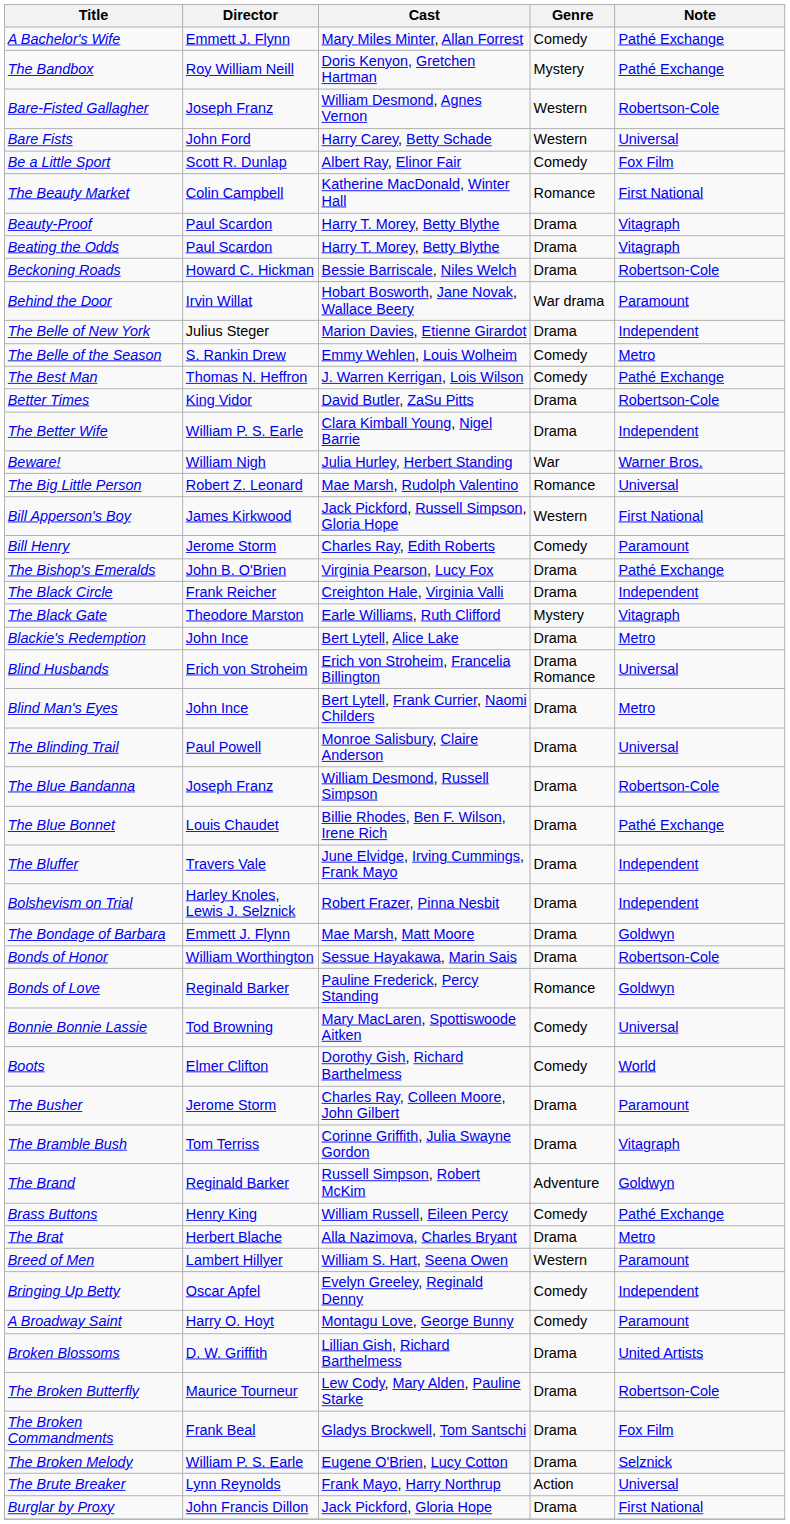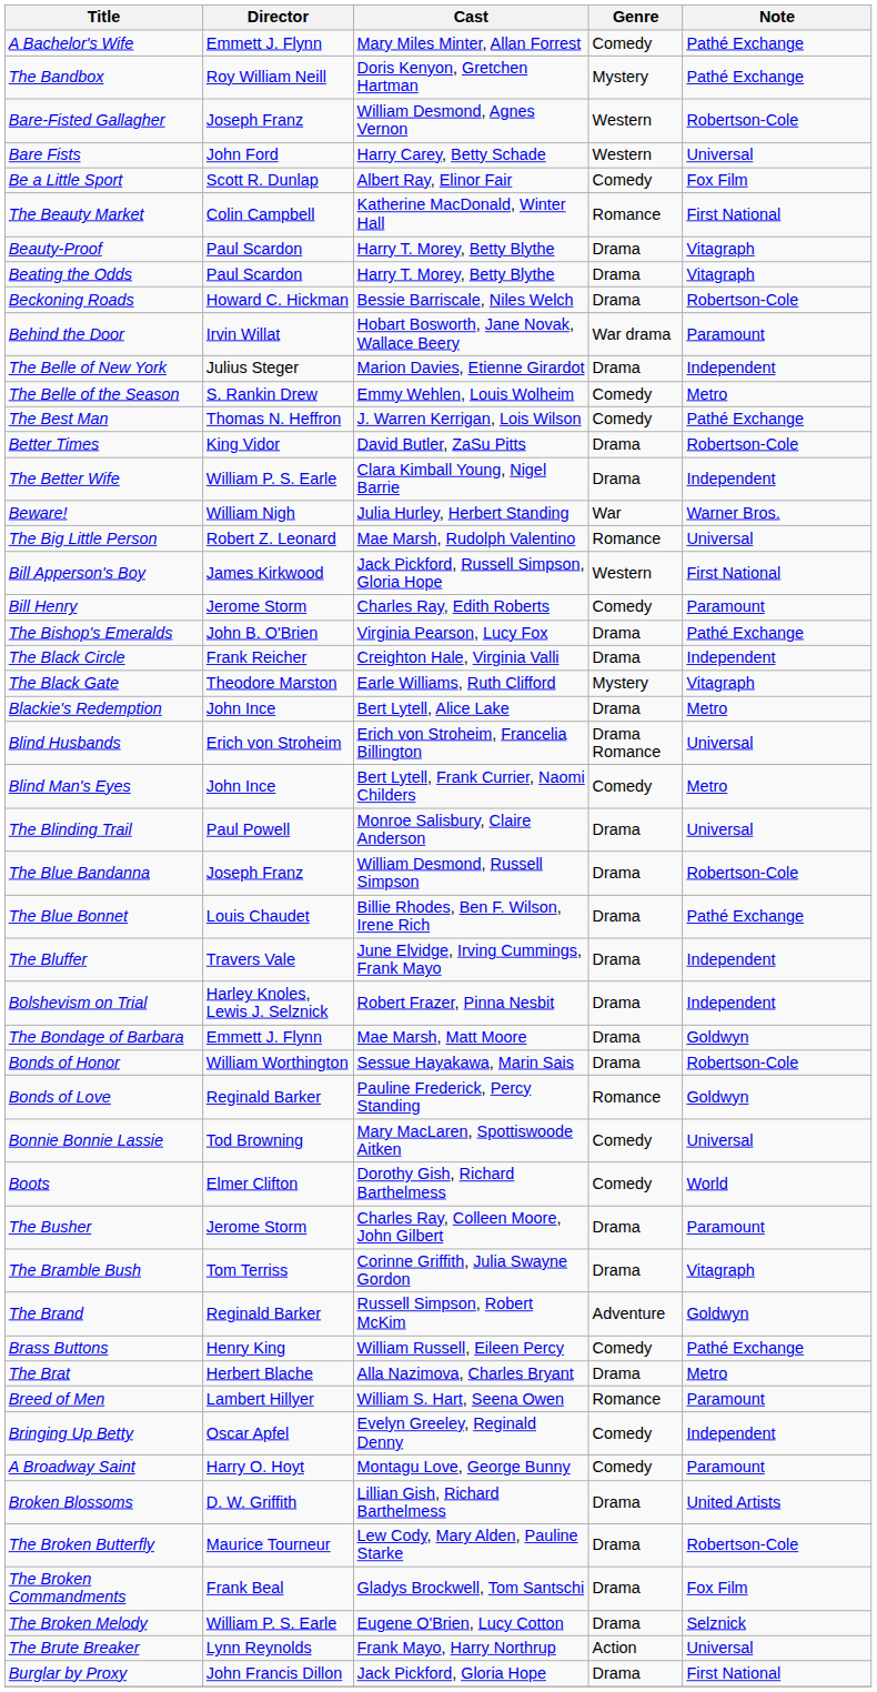Blind Man's Eyes | Genre: Drama -> Comedy
Breed of Men | Genre: Western -> Romance
